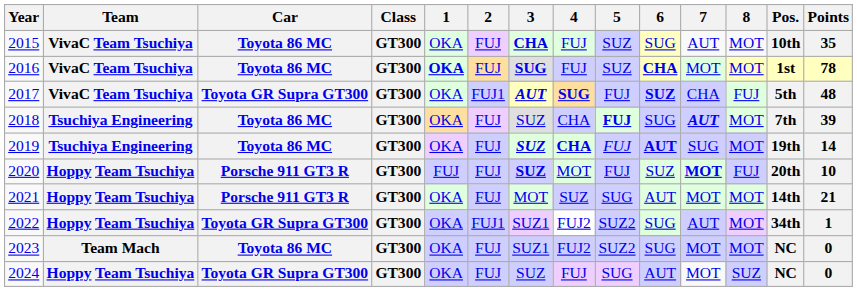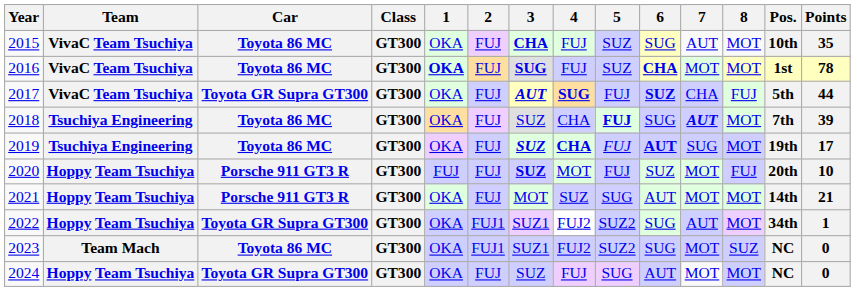2017 | 2: FUJ1 -> FUJ
2017 | Points: 48 -> 44
2019 | Points: 14 -> 17
2020 | 7: bold -> normal
2023 | 2: FUJ -> FUJ1
2023 | 8: MOT -> SUZ
2024 | 8: SUZ -> MOT
